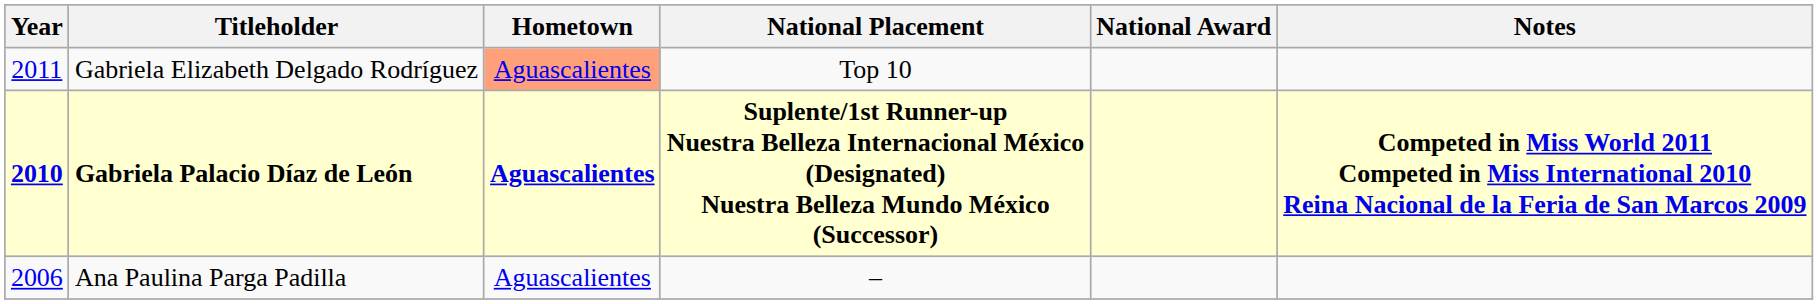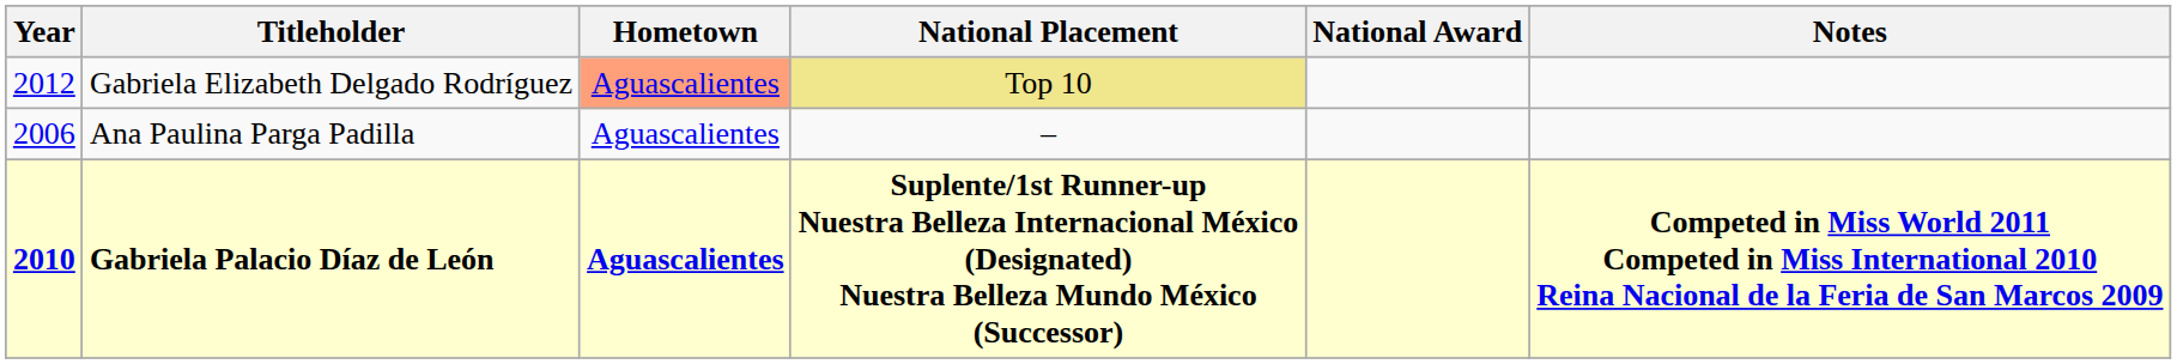Gabriela Elizabeth Delgado Rodríguez | Year: 2011 -> 2012
Gabriela Elizabeth Delgado Rodríguez | National Placement: no background -> khaki background
rows swapped: Gabriela Palacio Díaz de León <-> Ana Paulina Parga Padilla
